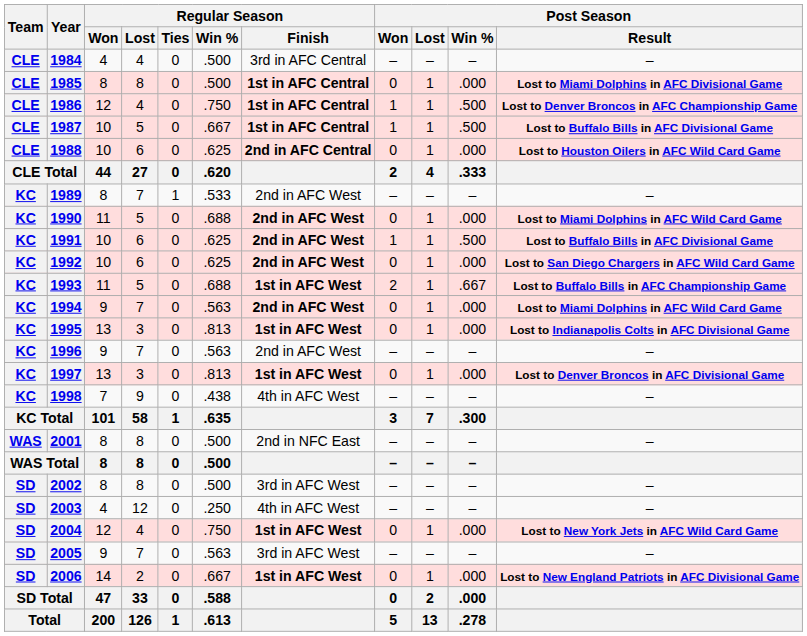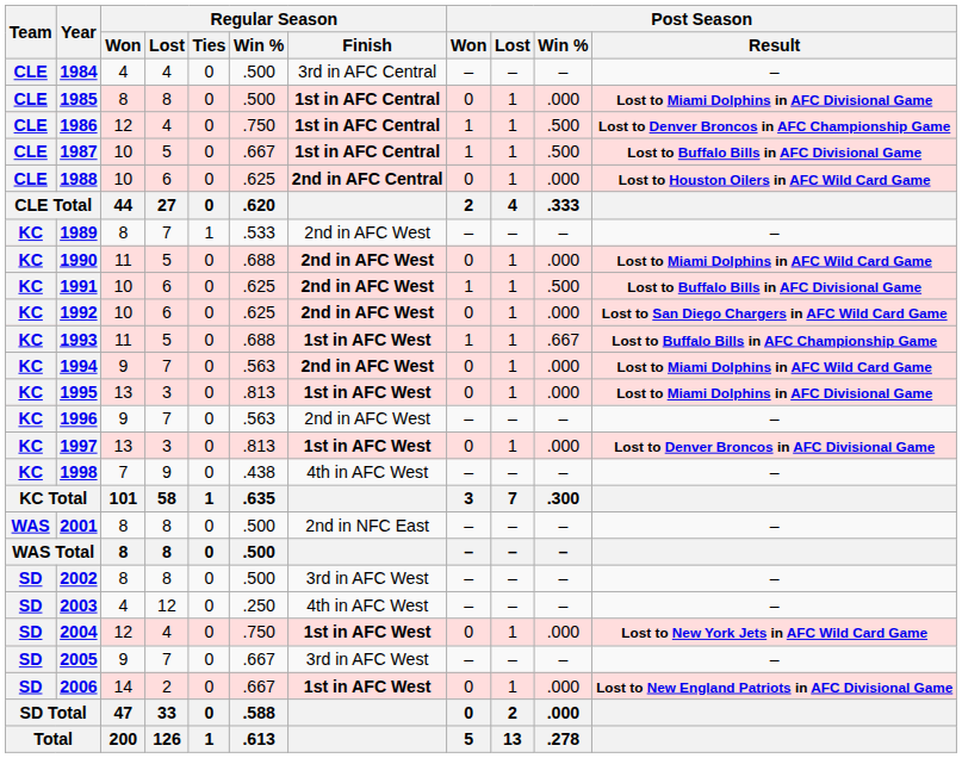1993 | Post Season / Won: 2 -> 1
1995 | Post Season / Result: Lost to Indianapolis Colts in AFC Divisional Game -> Lost to Miami Dolphins in AFC Divisional Game
2005 | Regular Season / Win %: .563 -> .667
